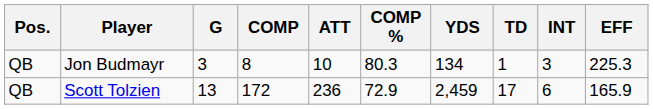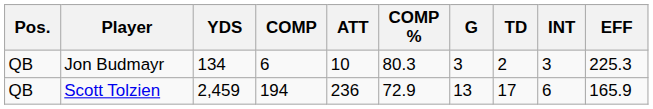columns swapped: G <-> YDS
Jon Budmayr | COMP: 8 -> 6
Jon Budmayr | TD: 1 -> 2
Scott Tolzien | COMP: 172 -> 194
